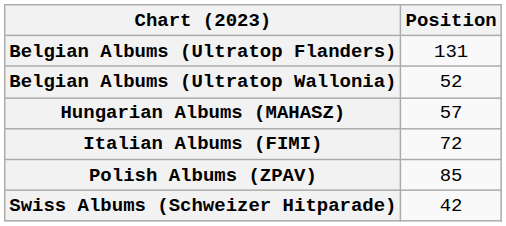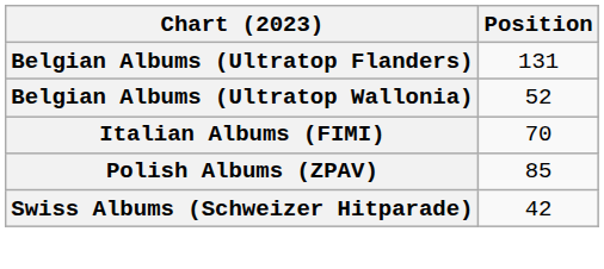- row: Hungarian Albums (MAHASZ) | 57
Italian Albums (FIMI) | Position: 72 -> 70
